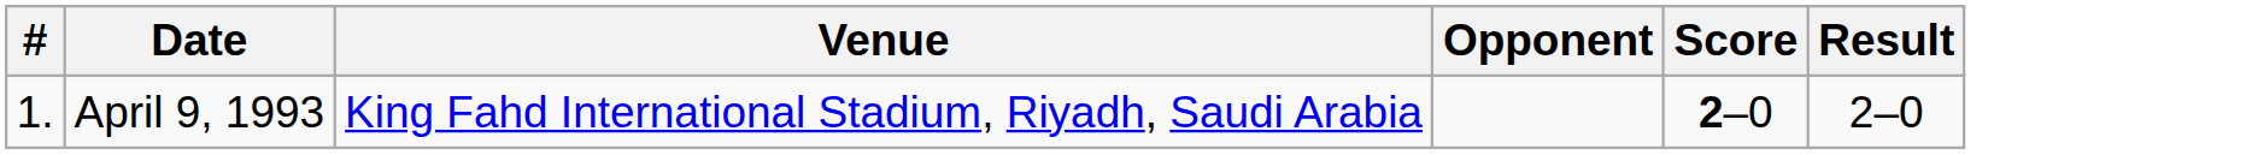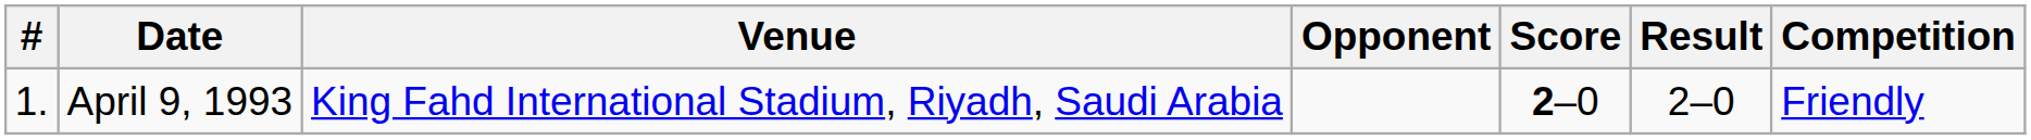+ column: Competition | Friendly
